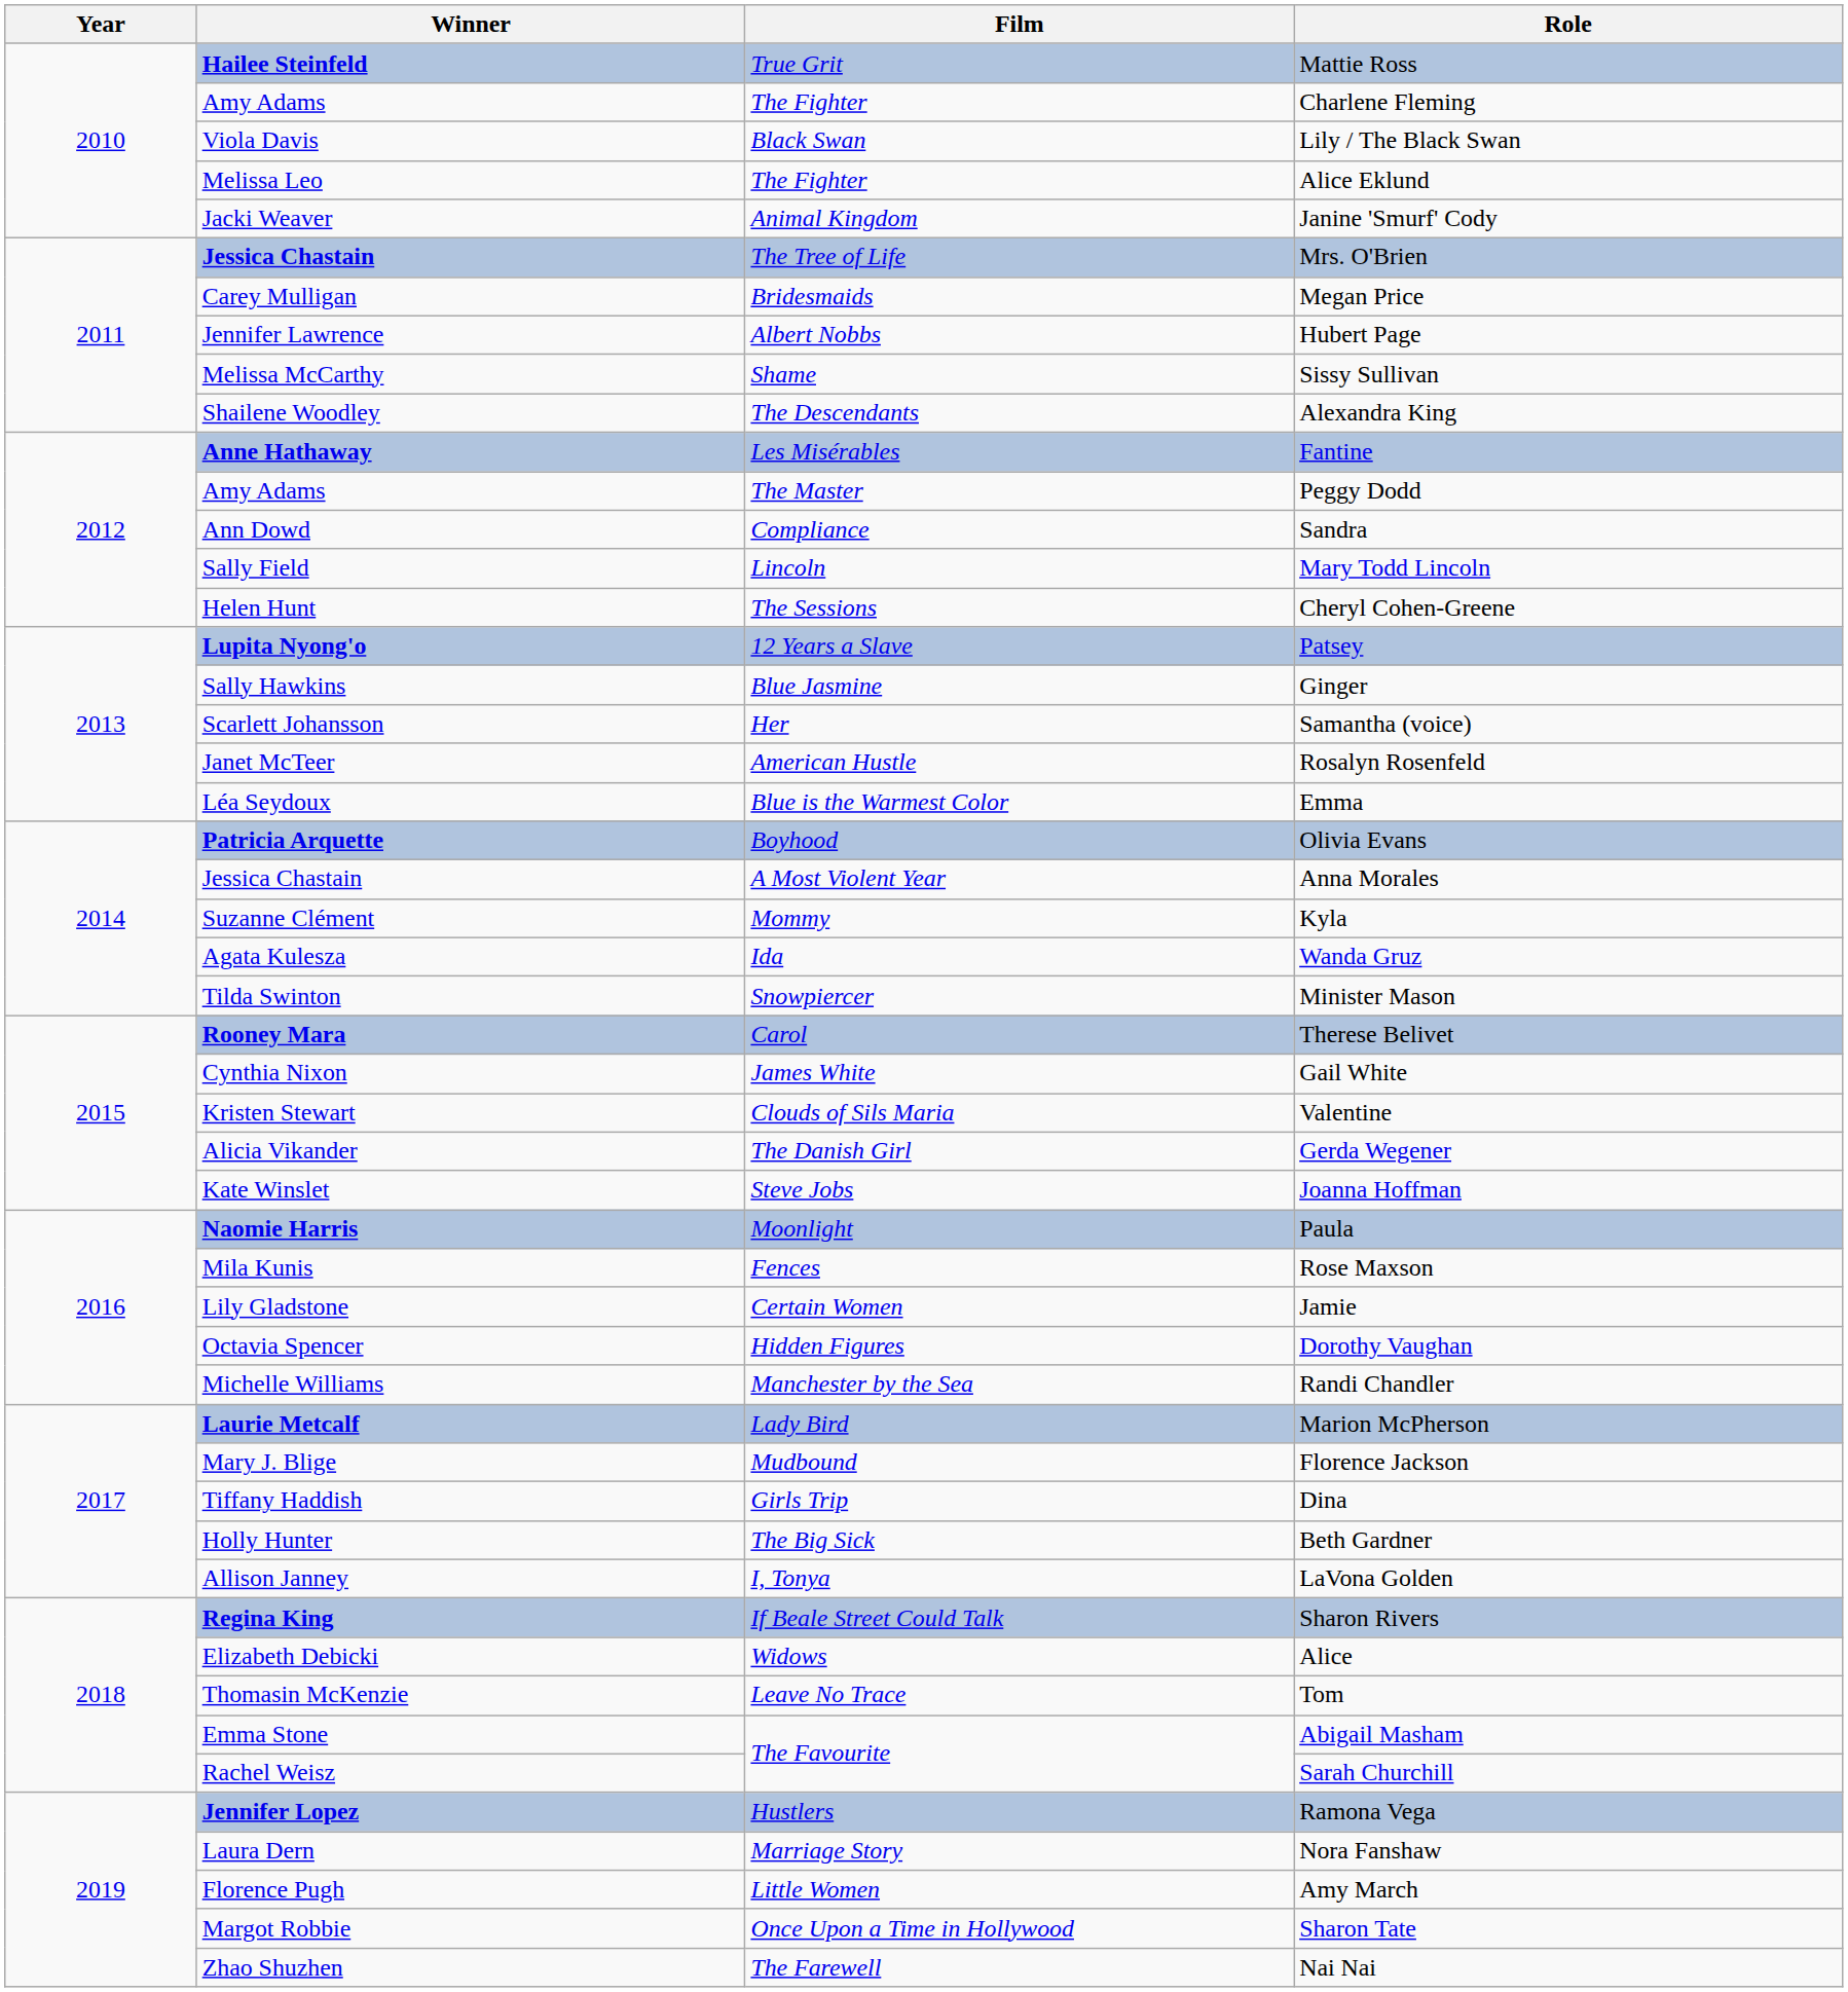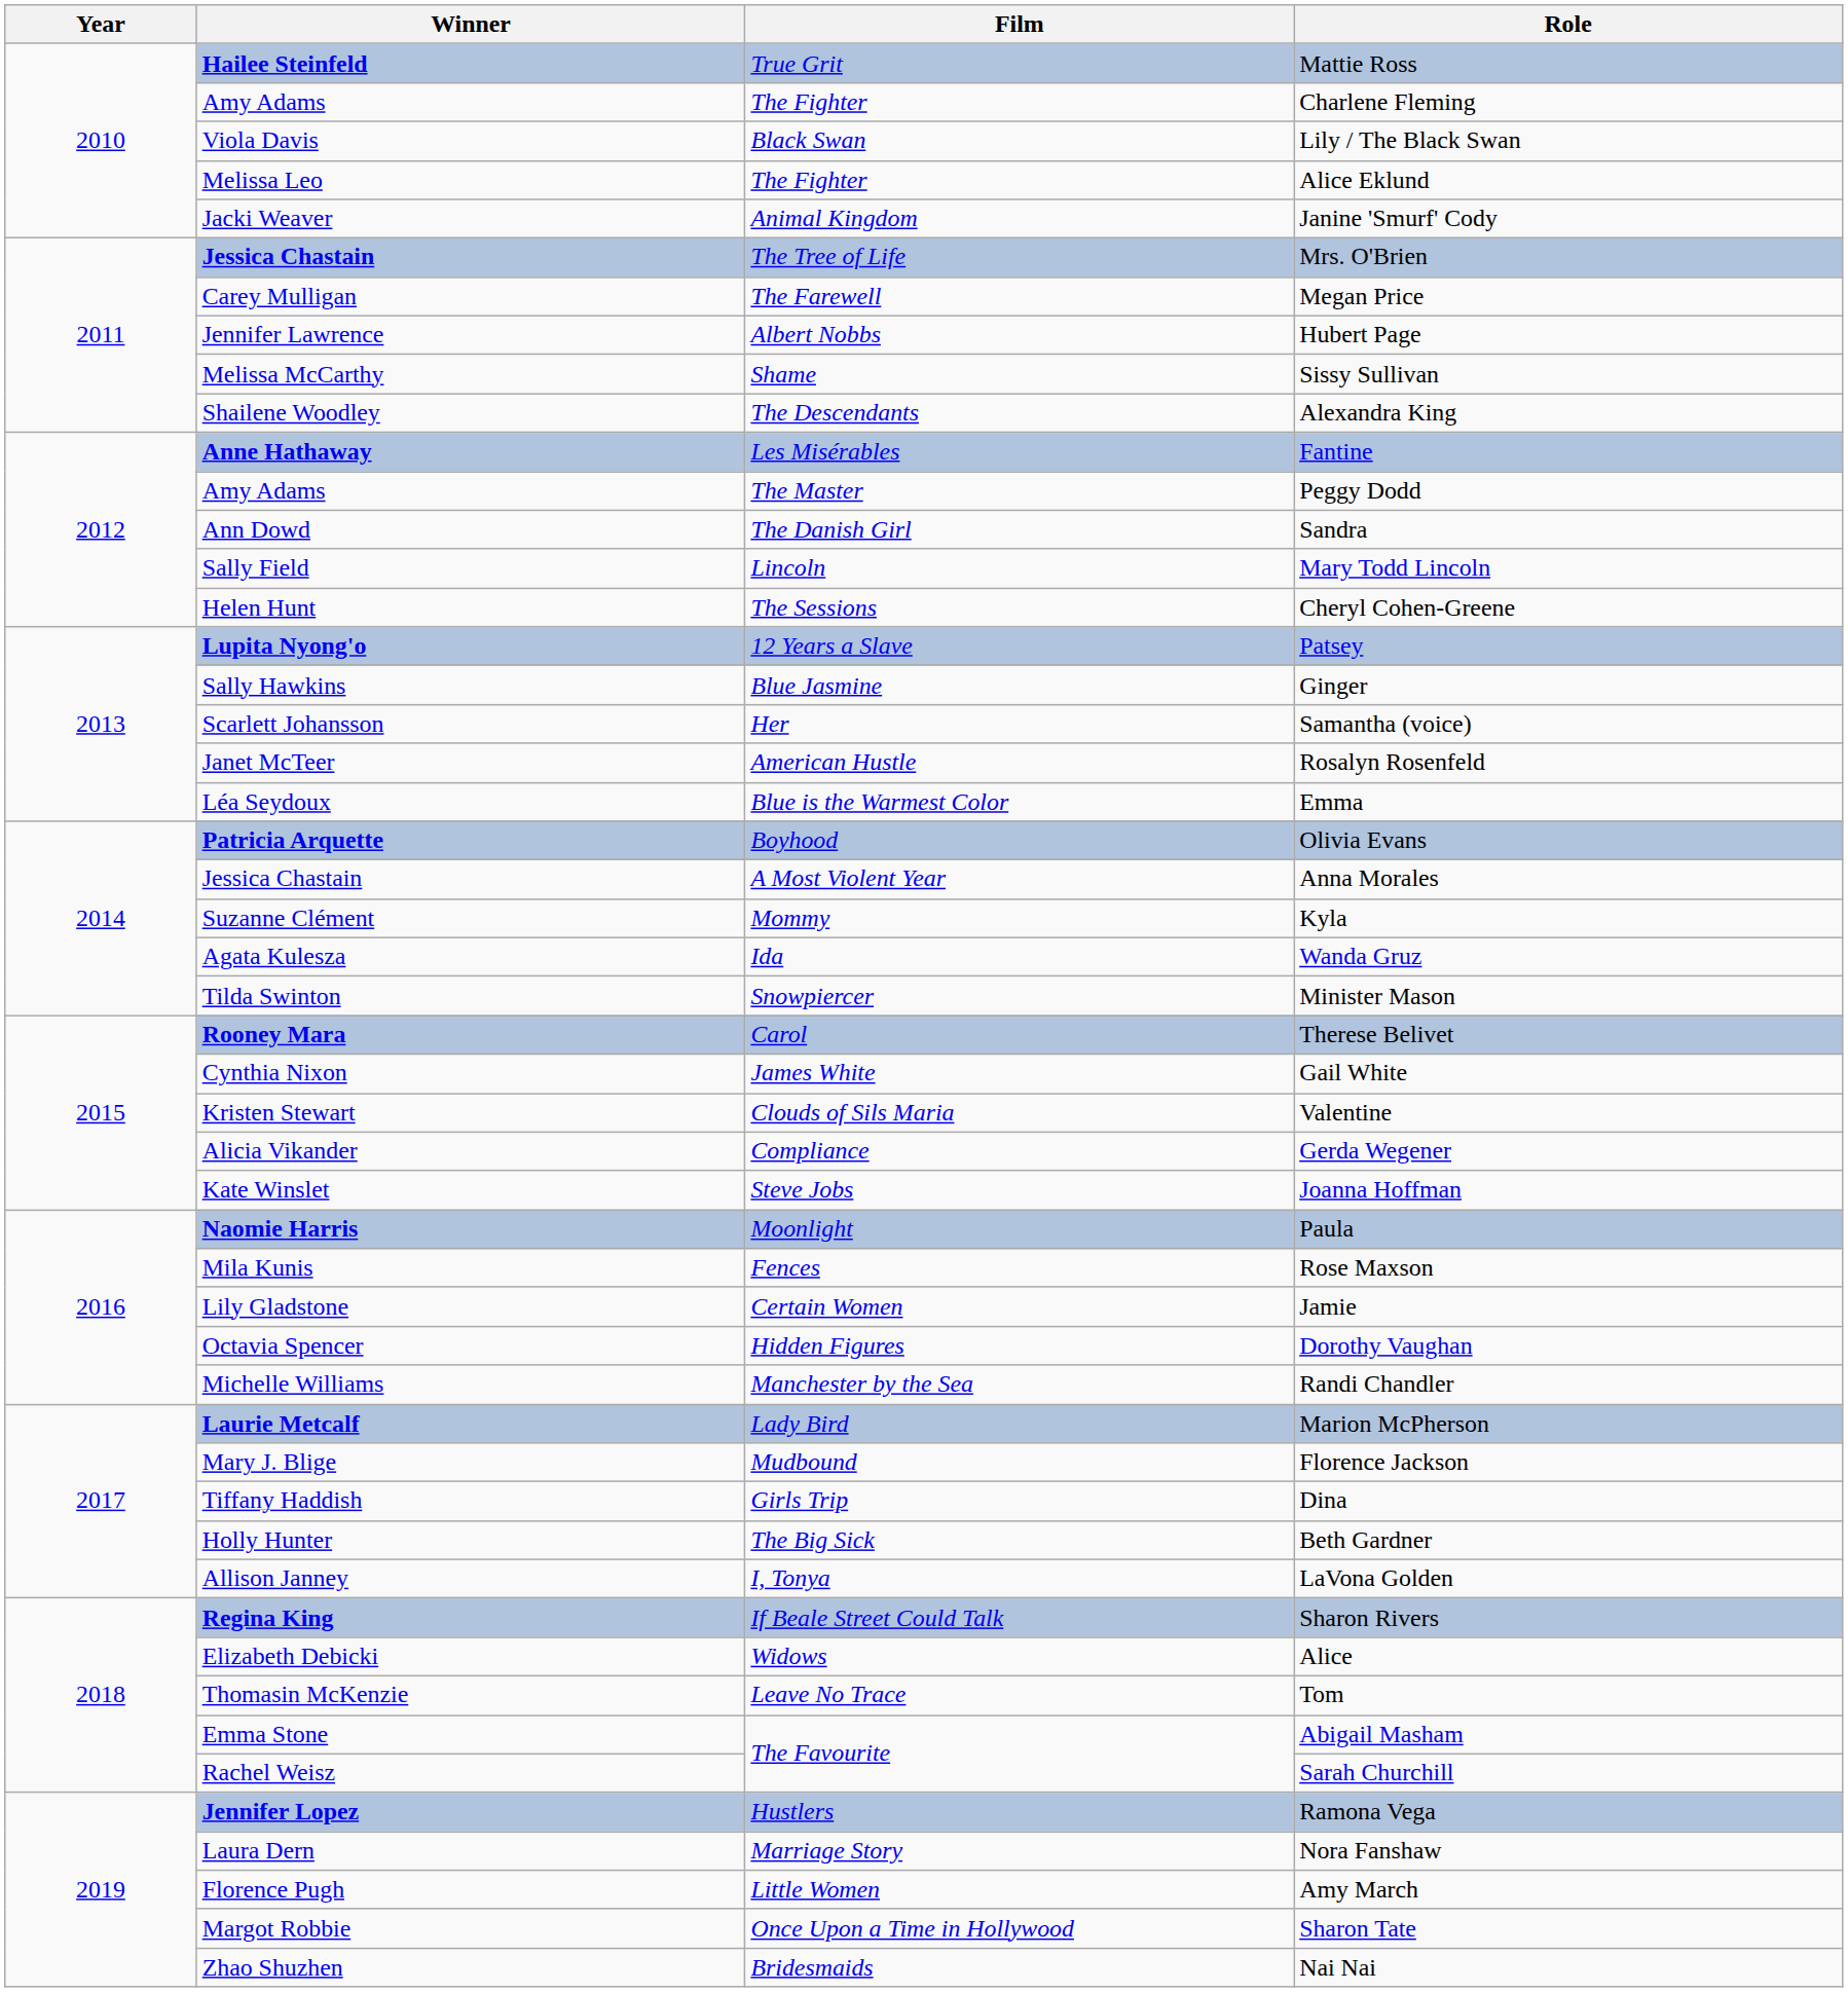Megan Price | Film: Bridesmaids -> The Farewell
Sandra | Film: Compliance -> The Danish Girl
Gerda Wegener | Film: The Danish Girl -> Compliance
Nai Nai | Film: The Farewell -> Bridesmaids
